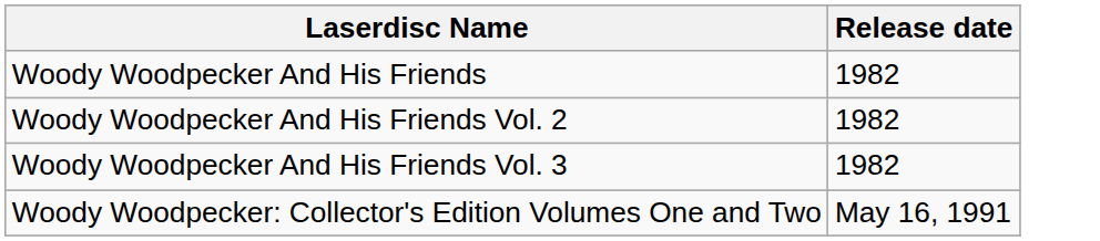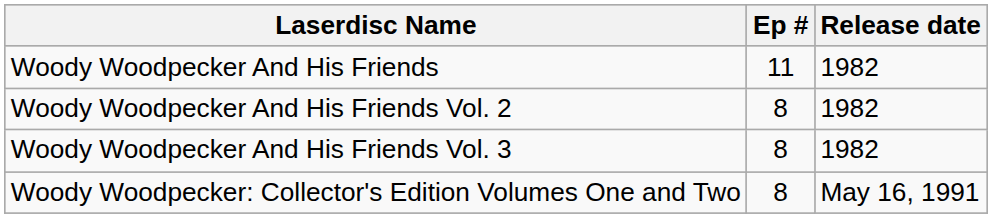+ column: Ep # | 11 | 8 | 8 | 8
